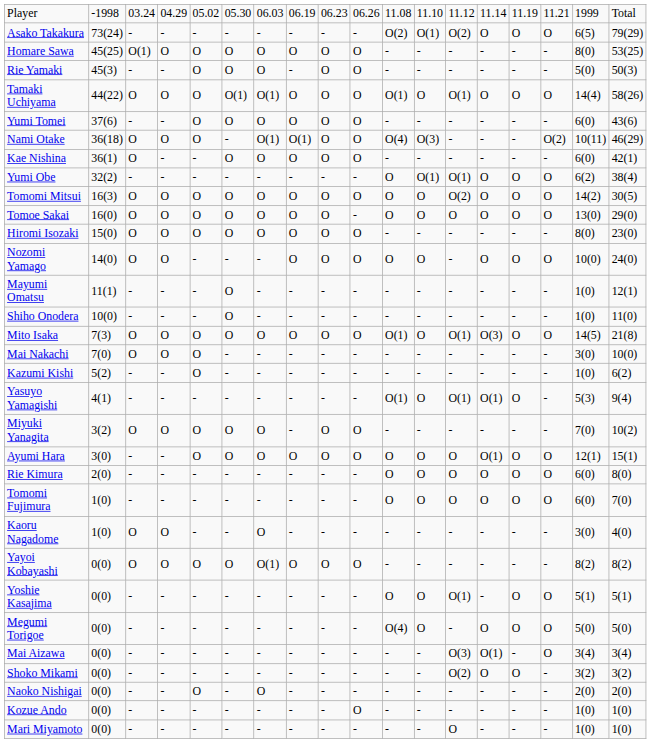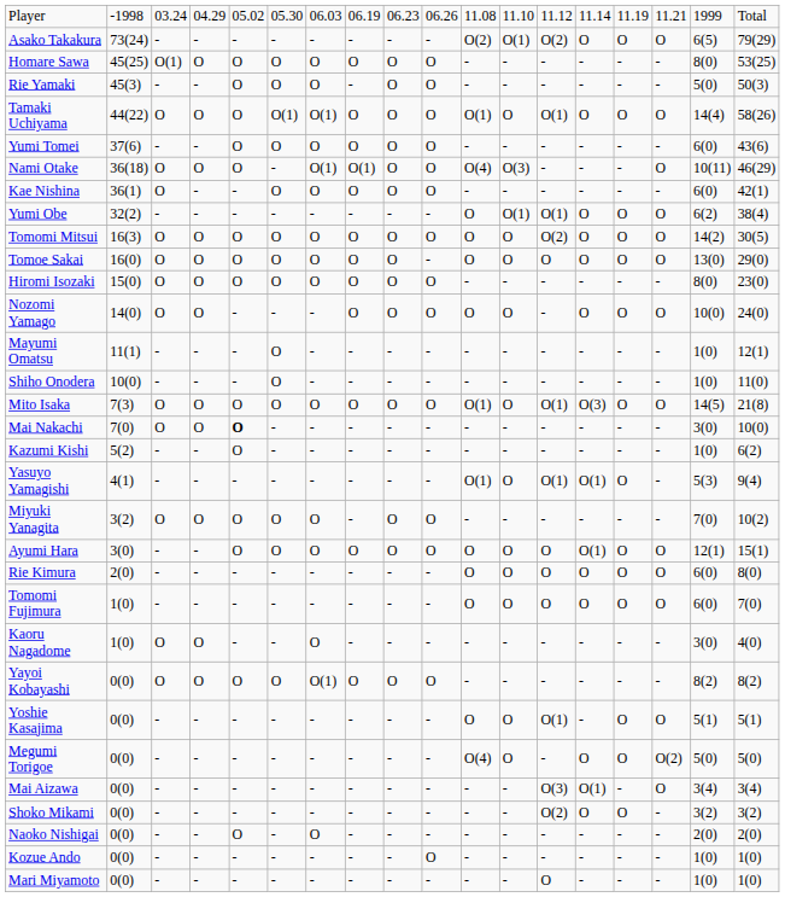Nami Otake | column 16: O(2) -> O
Mai Nakachi | column 5: normal -> bold
Megumi Torigoe | column 16: O -> O(2)
